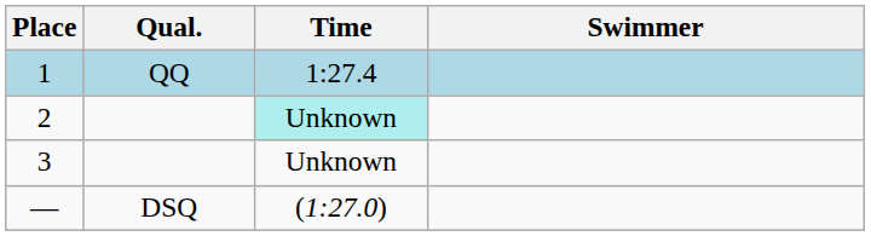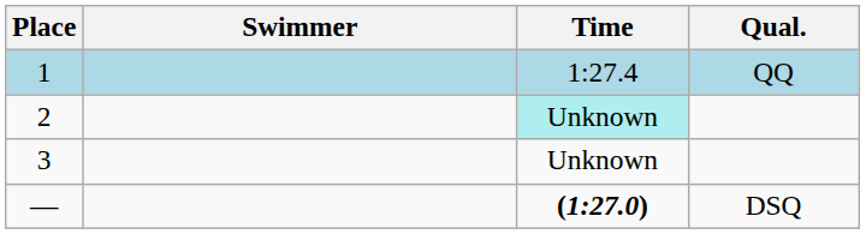columns swapped: Swimmer <-> Qual.
— | Time: normal -> bold
